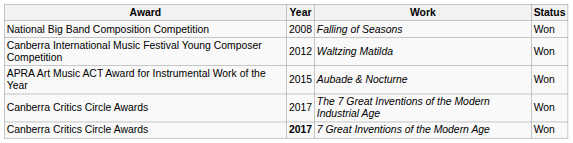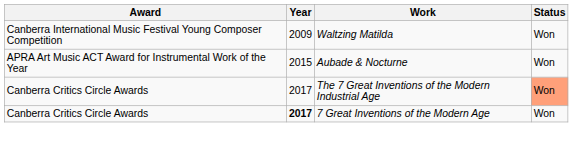- row: National Big Band Composition Competition | 2008 | Falling of Seasons | Won
Waltzing Matilda | Year: 2012 -> 2009
The 7 Great Inventions of the Modern Industrial Age | Status: no background -> lightsalmon background
